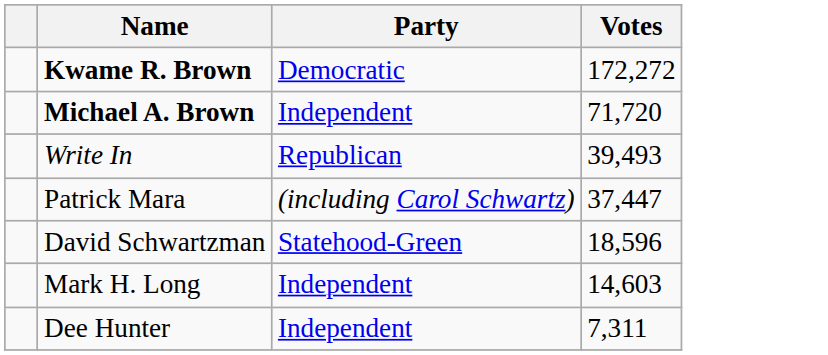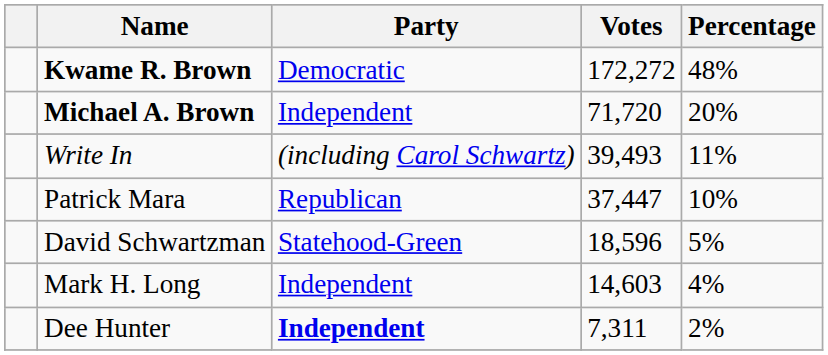+ column: Percentage | 48% | 20% | 11% | 10% | 5% | 4% | 2%
Write In | Party: Republican -> (including Carol Schwartz)
Patrick Mara | Party: (including Carol Schwartz) -> Republican
Dee Hunter | Party: normal -> bold
